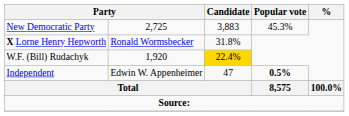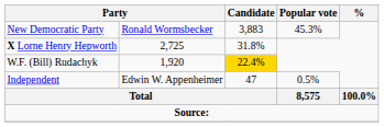New Democratic Party | column 2: 2,725 -> Ronald Wormsbecker
X Lorne Henry Hepworth | column 2: Ronald Wormsbecker -> 2,725
Independent | Popular vote: bold -> normal
